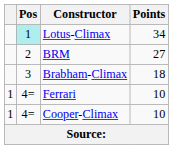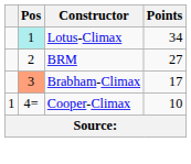Brabham-Climax | Pos: no background -> lightsalmon background
Brabham-Climax | Points: 18 -> 17
- row: 1 | 4= | Ferrari | 10
